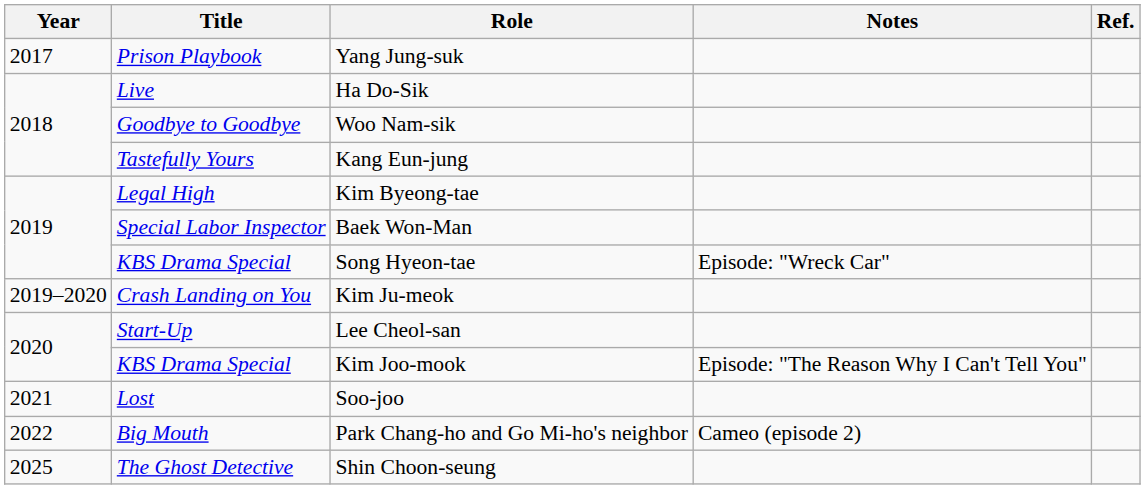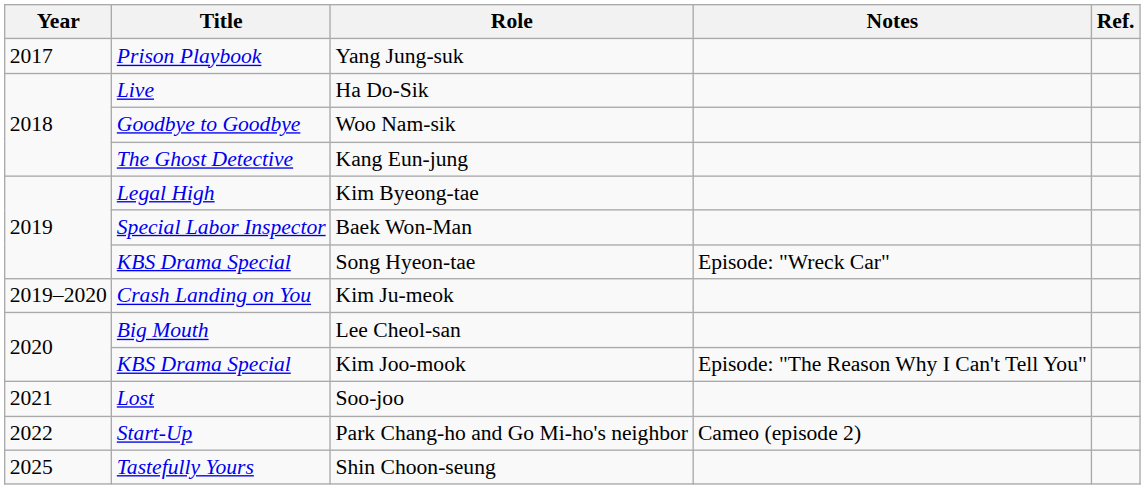Kang Eun-jung | Title: Tastefully Yours -> The Ghost Detective
Lee Cheol-san | Title: Start-Up -> Big Mouth
Park Chang-ho and Go Mi-ho's neighbor | Title: Big Mouth -> Start-Up
Shin Choon-seung | Title: The Ghost Detective -> Tastefully Yours
